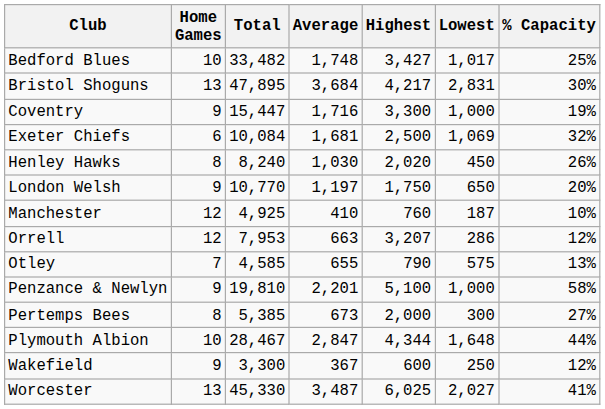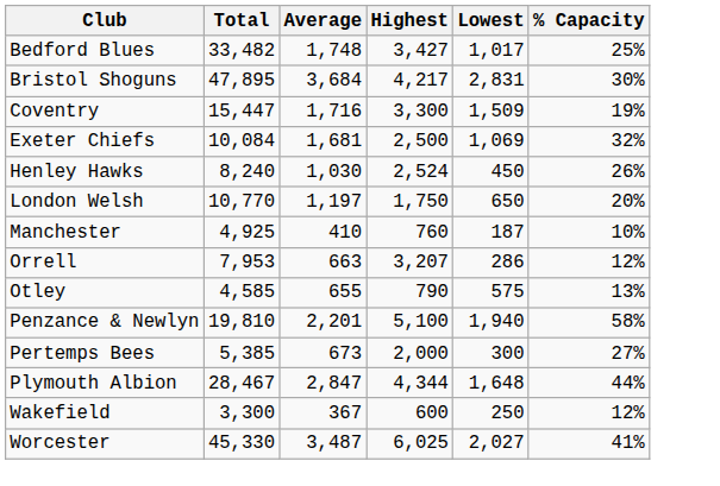- column: Home Games | 10 | 13 | 9 | 6 | 8 | 9 | 12 | 12 | 7 | 9 | 8 | 10 | 9 | 13
Coventry | Lowest: 1,000 -> 1,509
Henley Hawks | Highest: 2,020 -> 2,524
Penzance & Newlyn | Lowest: 1,000 -> 1,940
